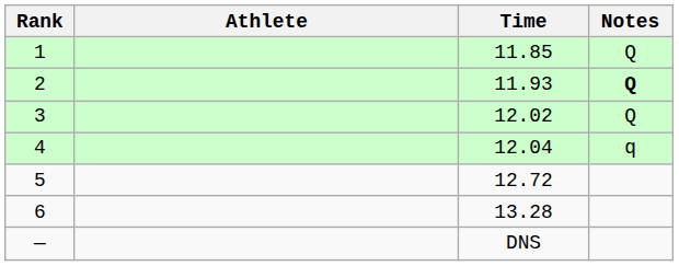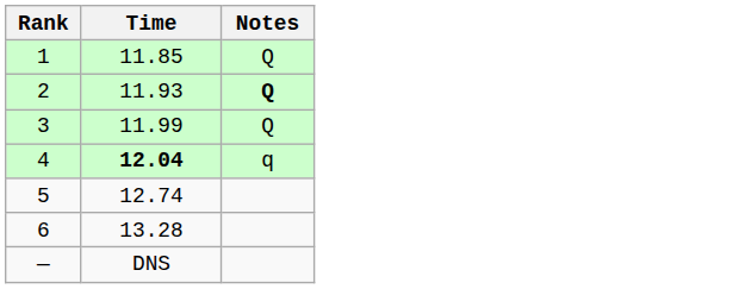- column: Athlete
3 | Time: 12.02 -> 11.99
4 | Time: normal -> bold
5 | Time: 12.72 -> 12.74
